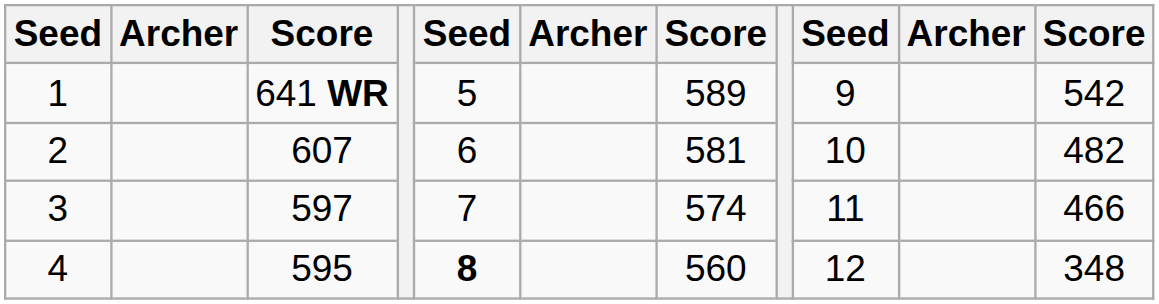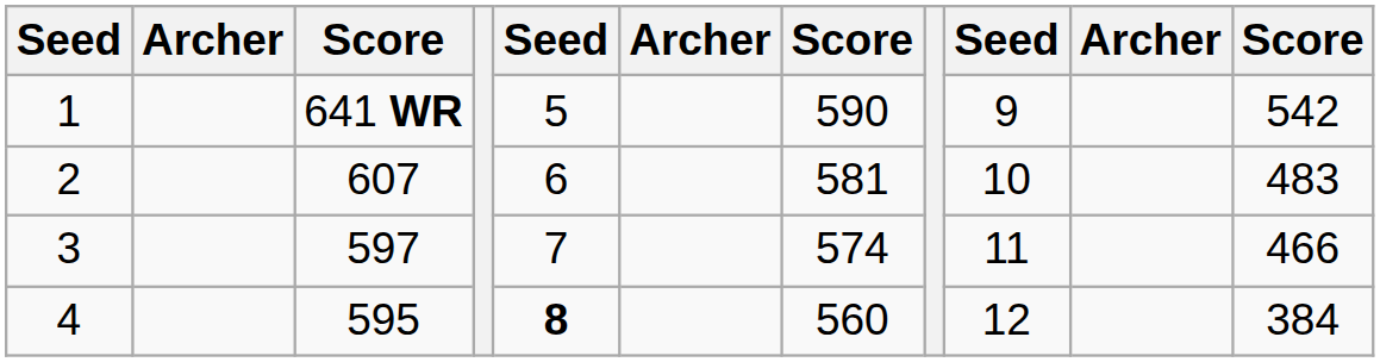1 | column 7: 589 -> 590
2 | column 11: 482 -> 483
4 | column 11: 348 -> 384
